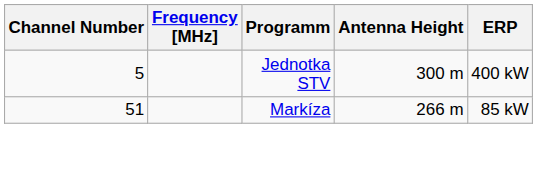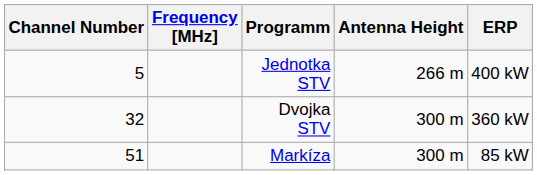Jednotka STV | Antenna Height: 300 m -> 266 m
+ row: 32 | Dvojka STV | 300 m | 360 kW
Markíza | Antenna Height: 266 m -> 300 m
